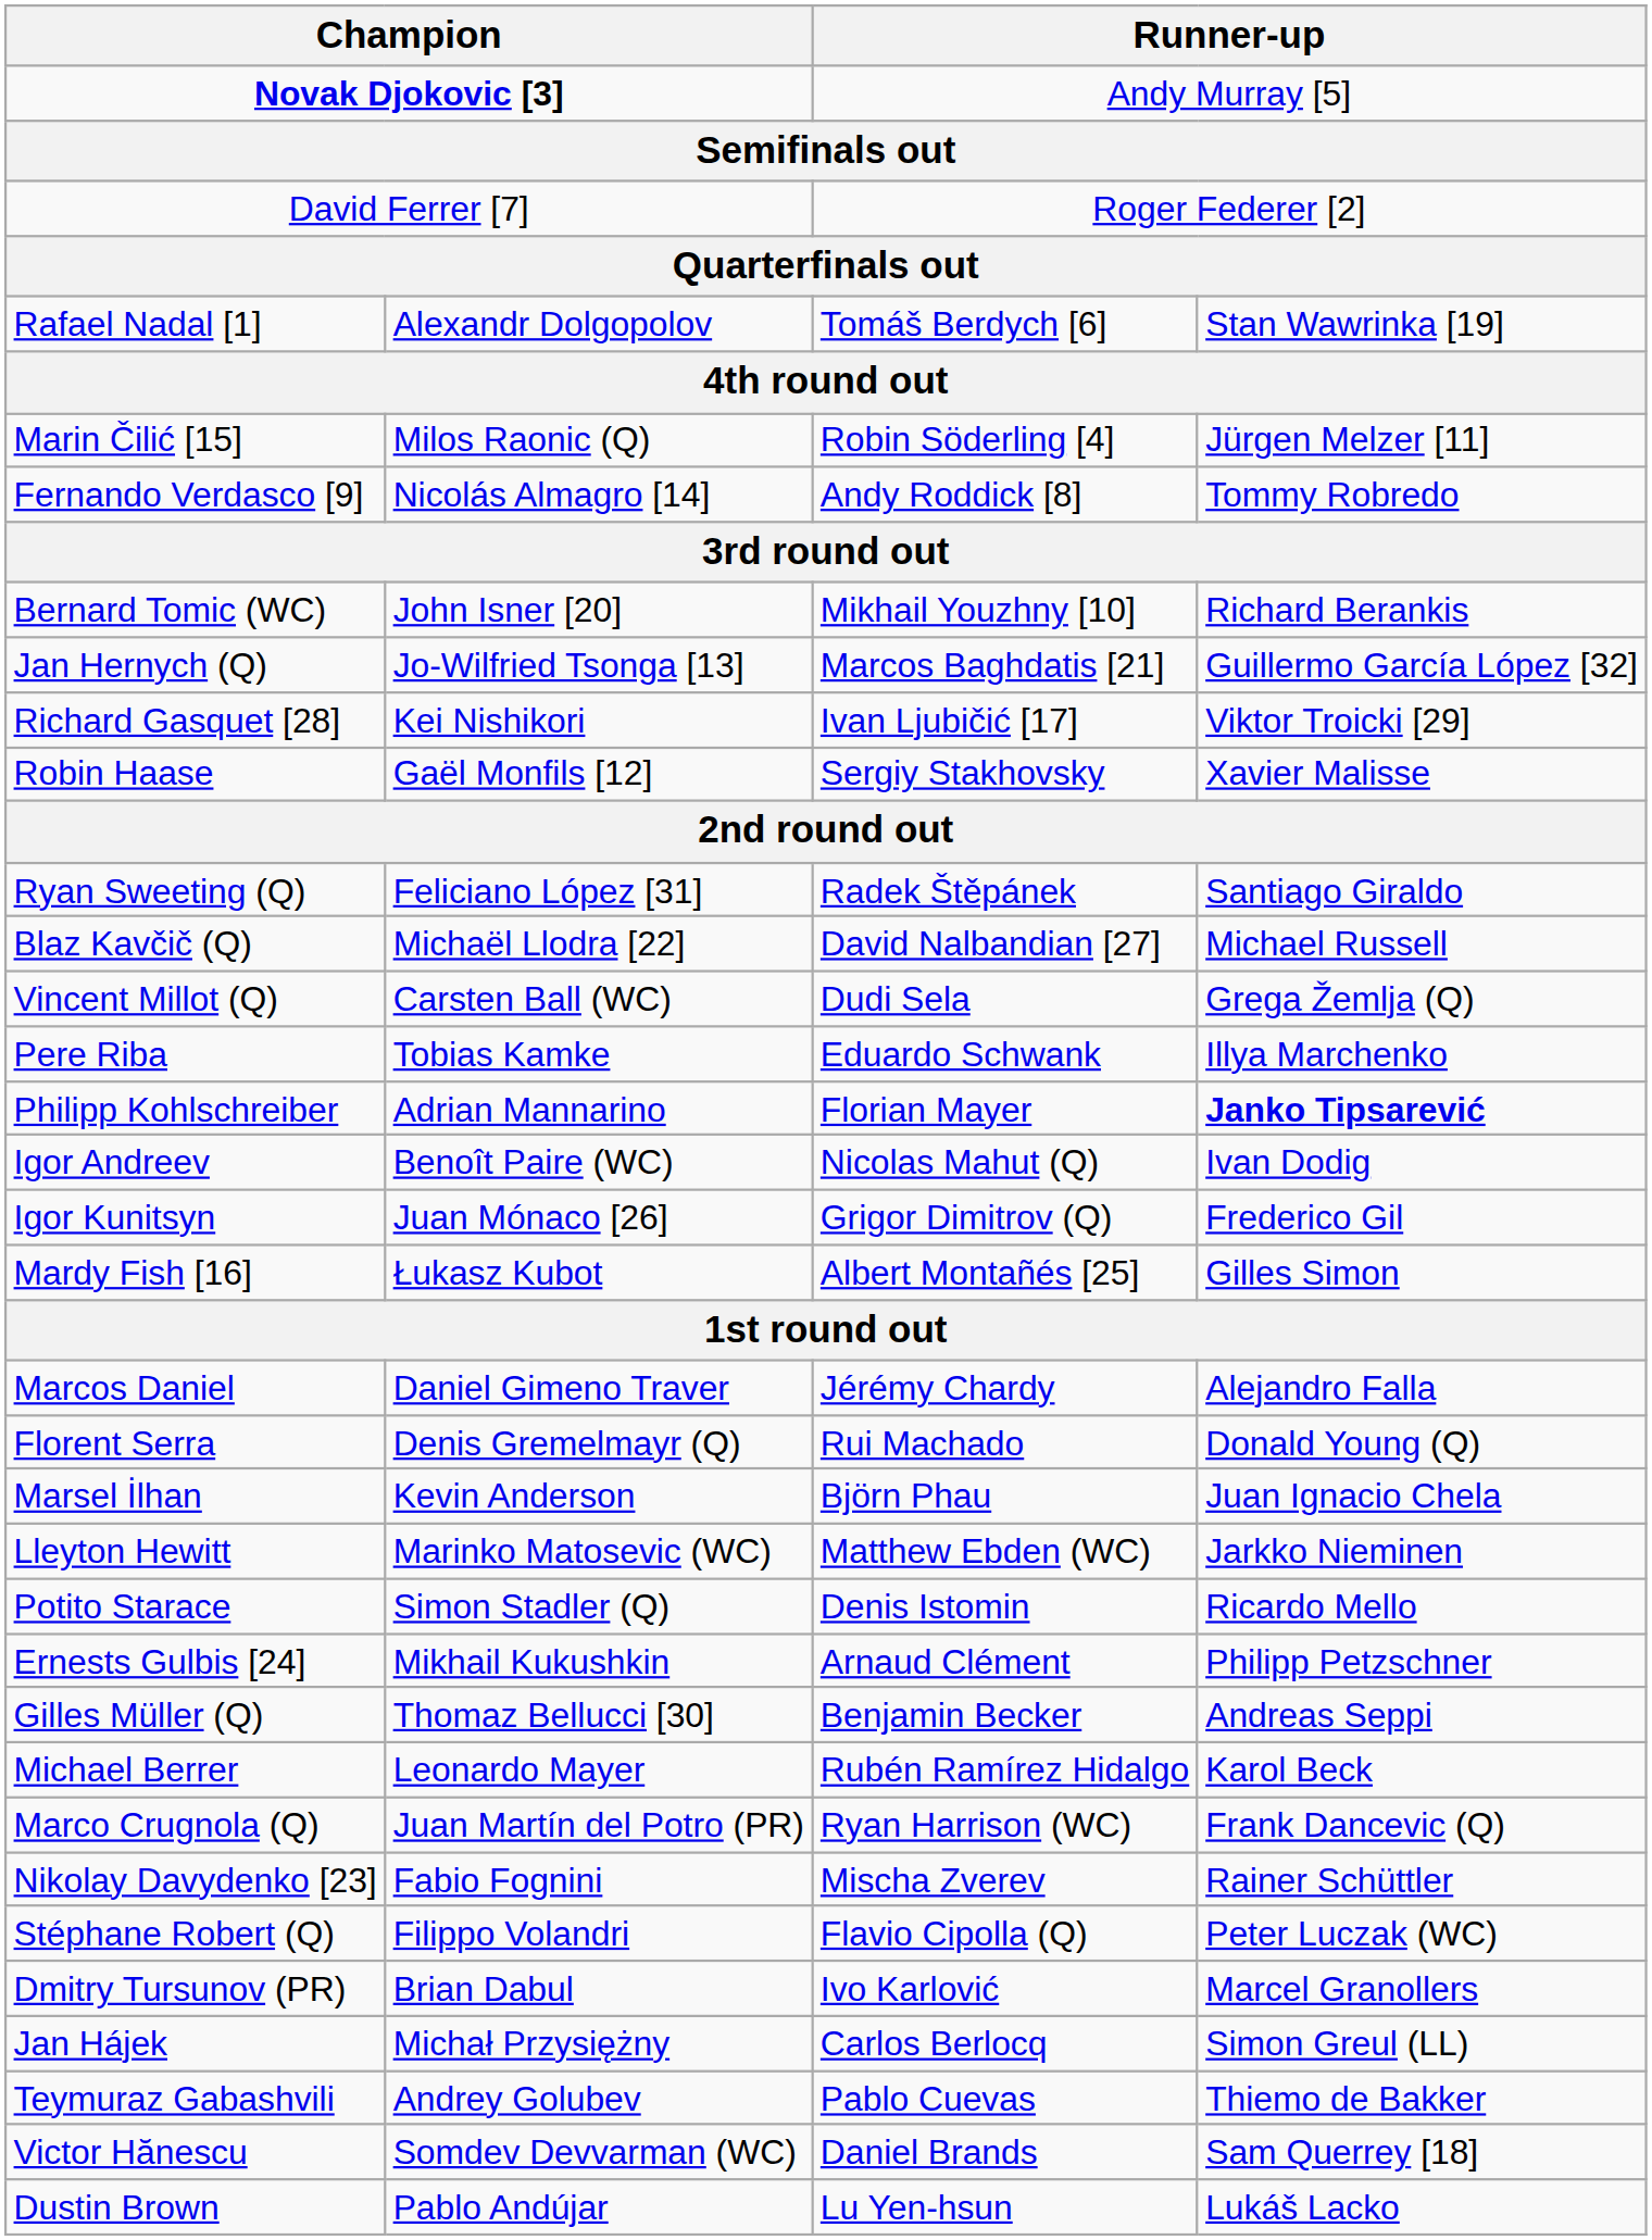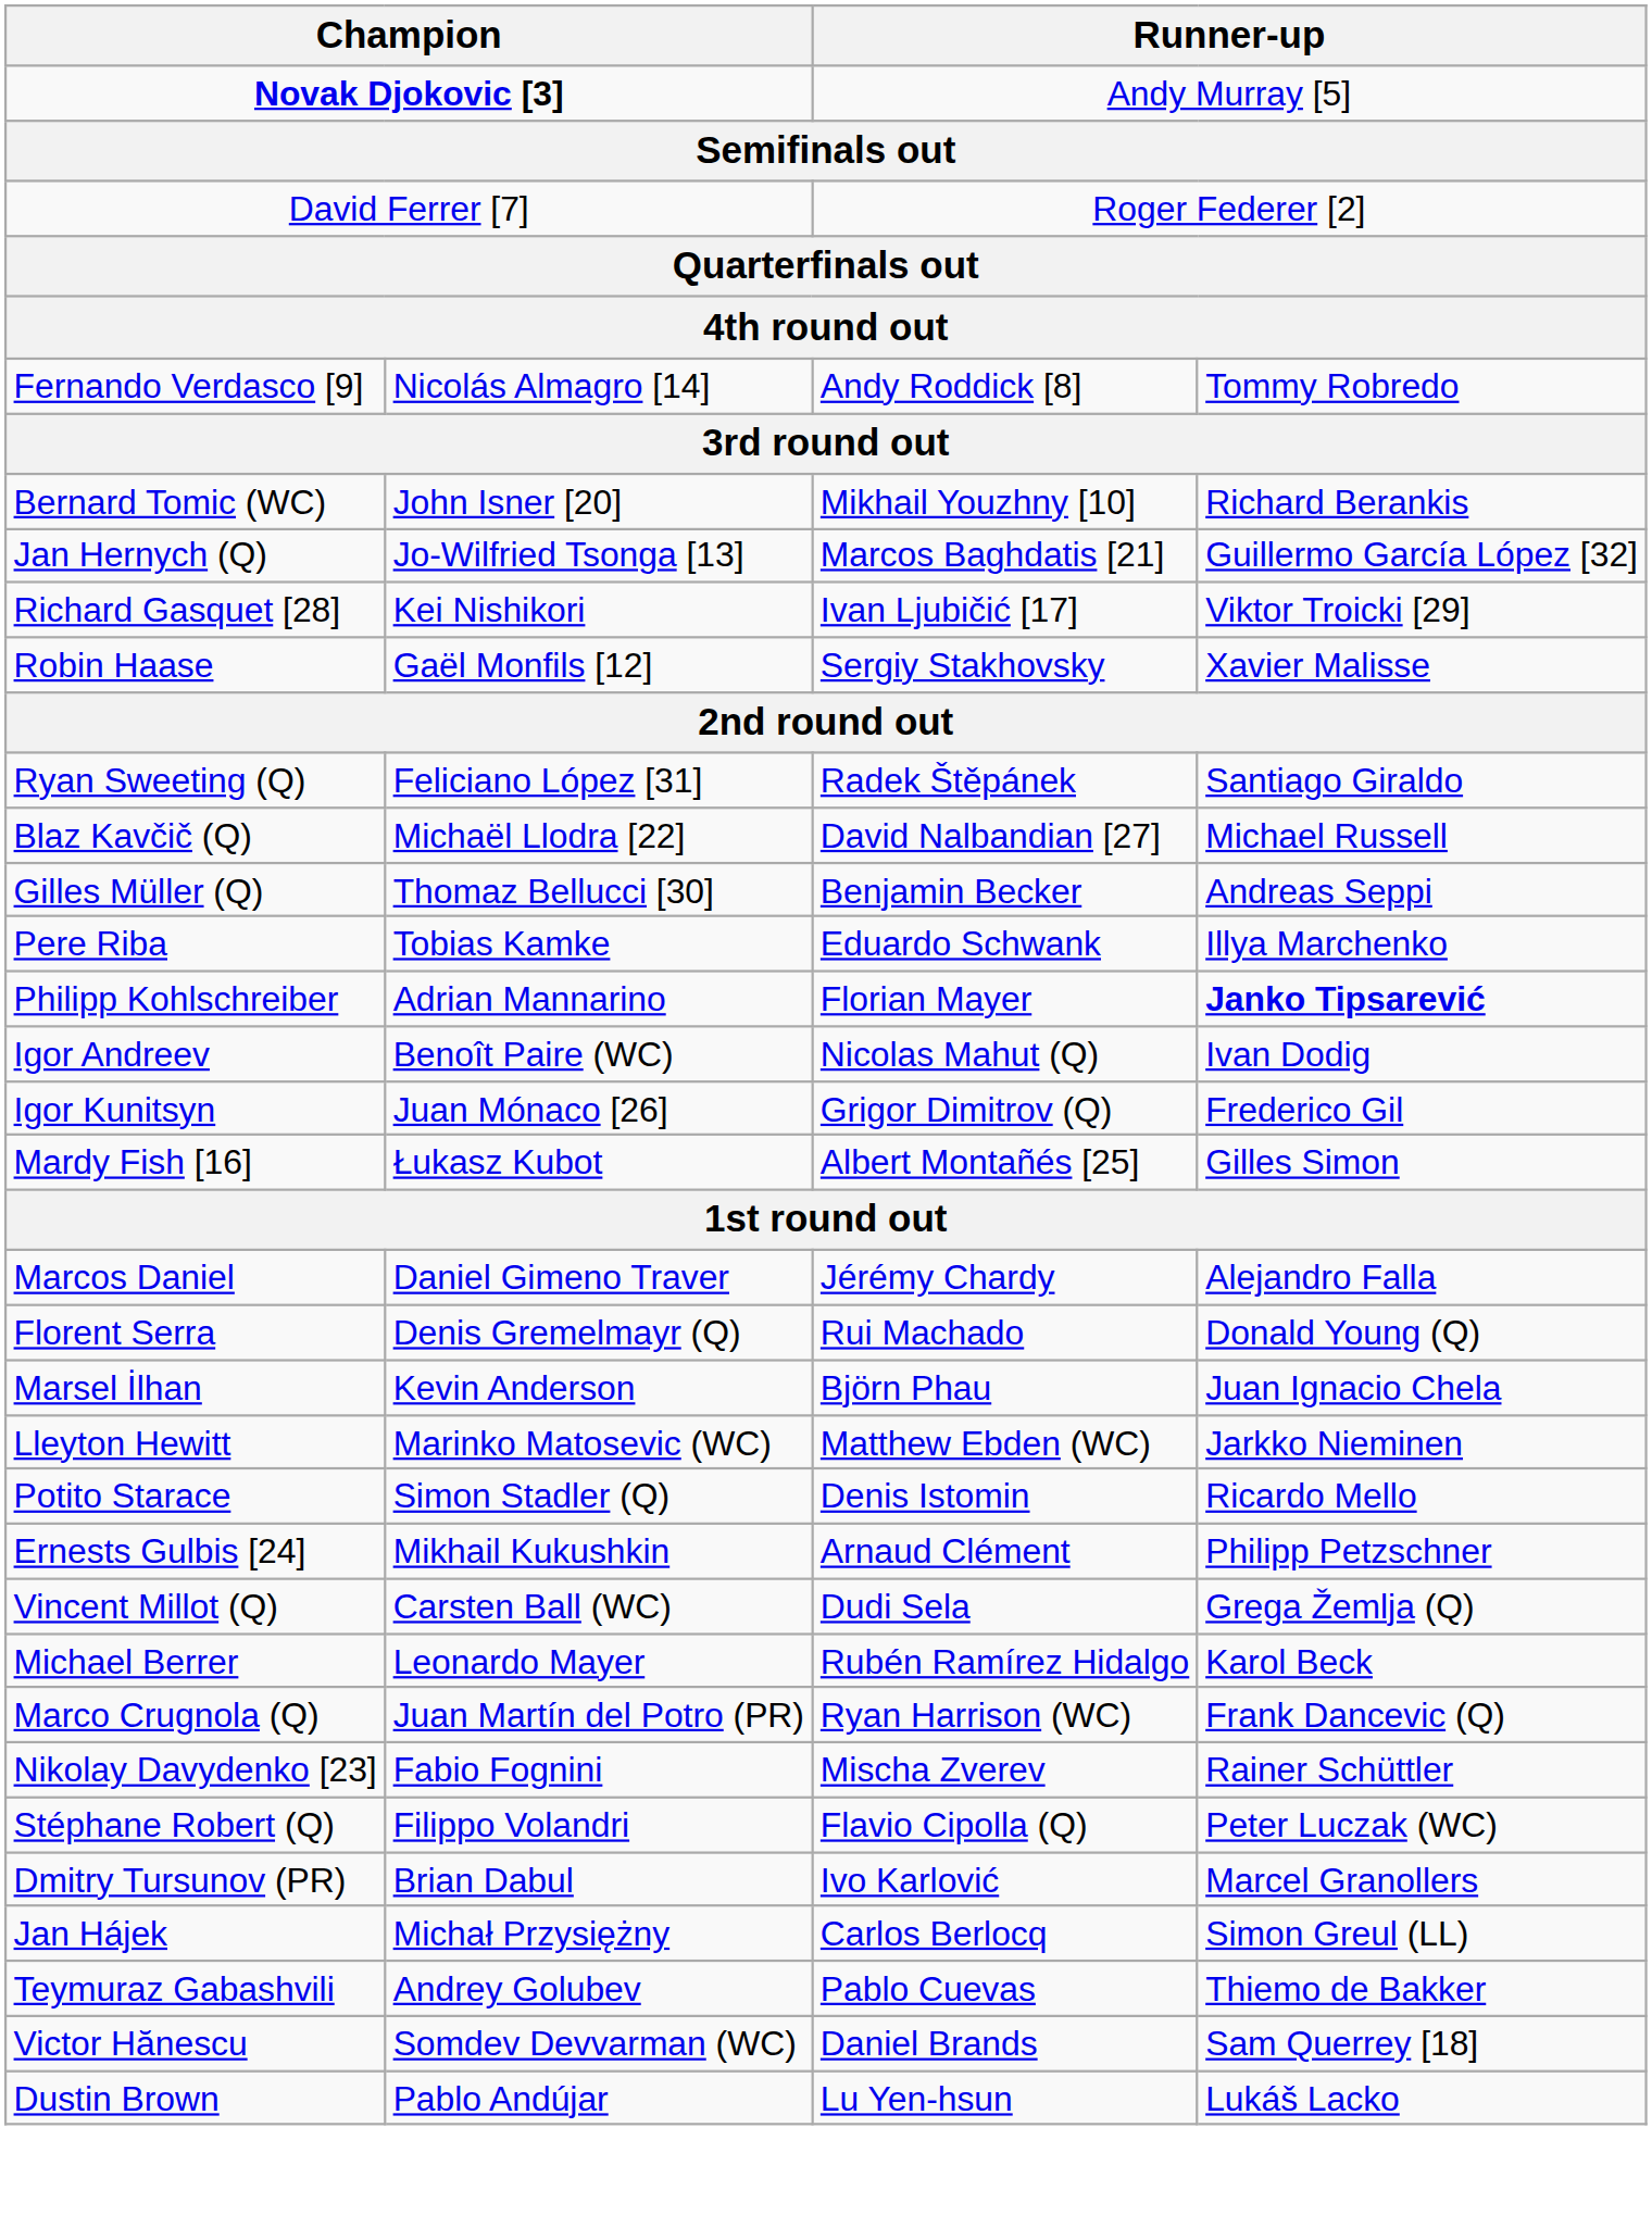- row: Rafael Nadal [1] | Alexandr Dolgopolov | Tomáš Berdych [6] | Stan Wawrinka [19]
- row: Marin Čilić [15] | Milos Raonic (Q) | Robin Söderling [4] | Jürgen Melzer [11]
rows swapped: Gilles Müller (Q) <-> Vincent Millot (Q)
